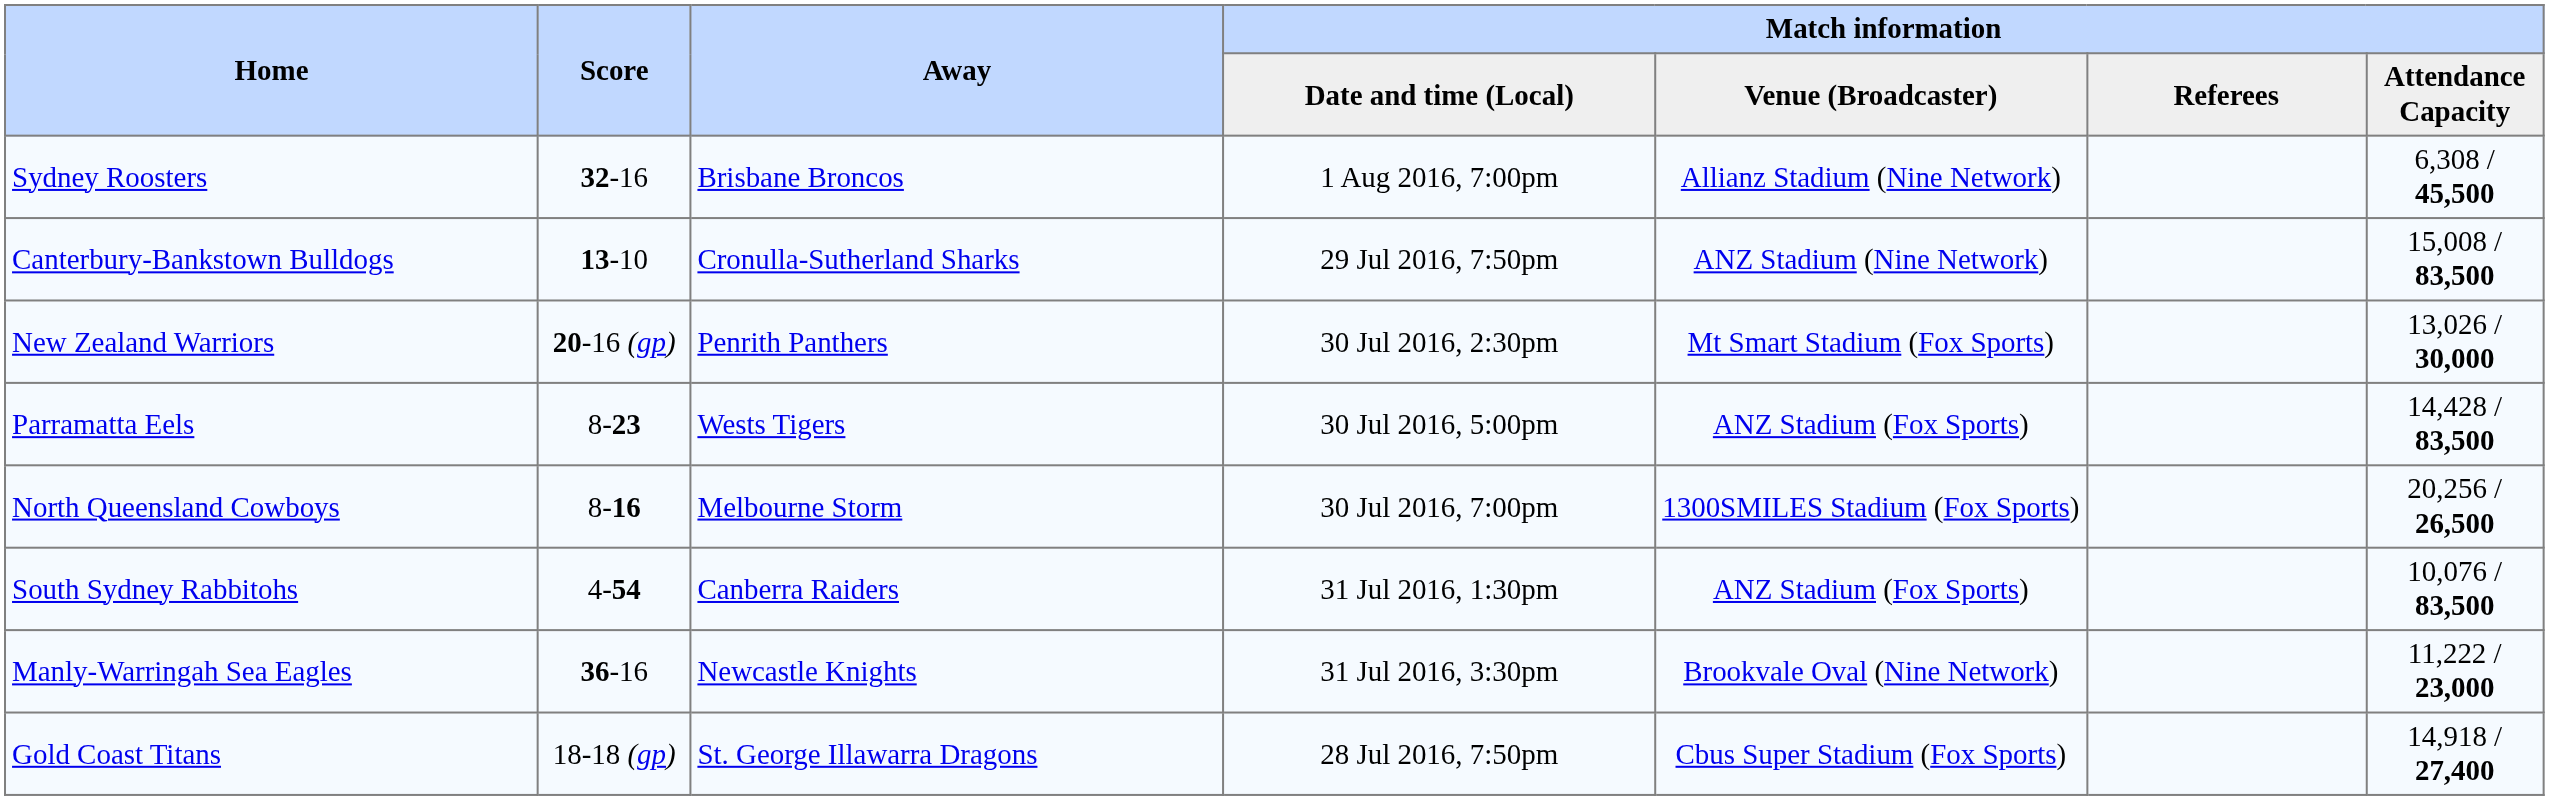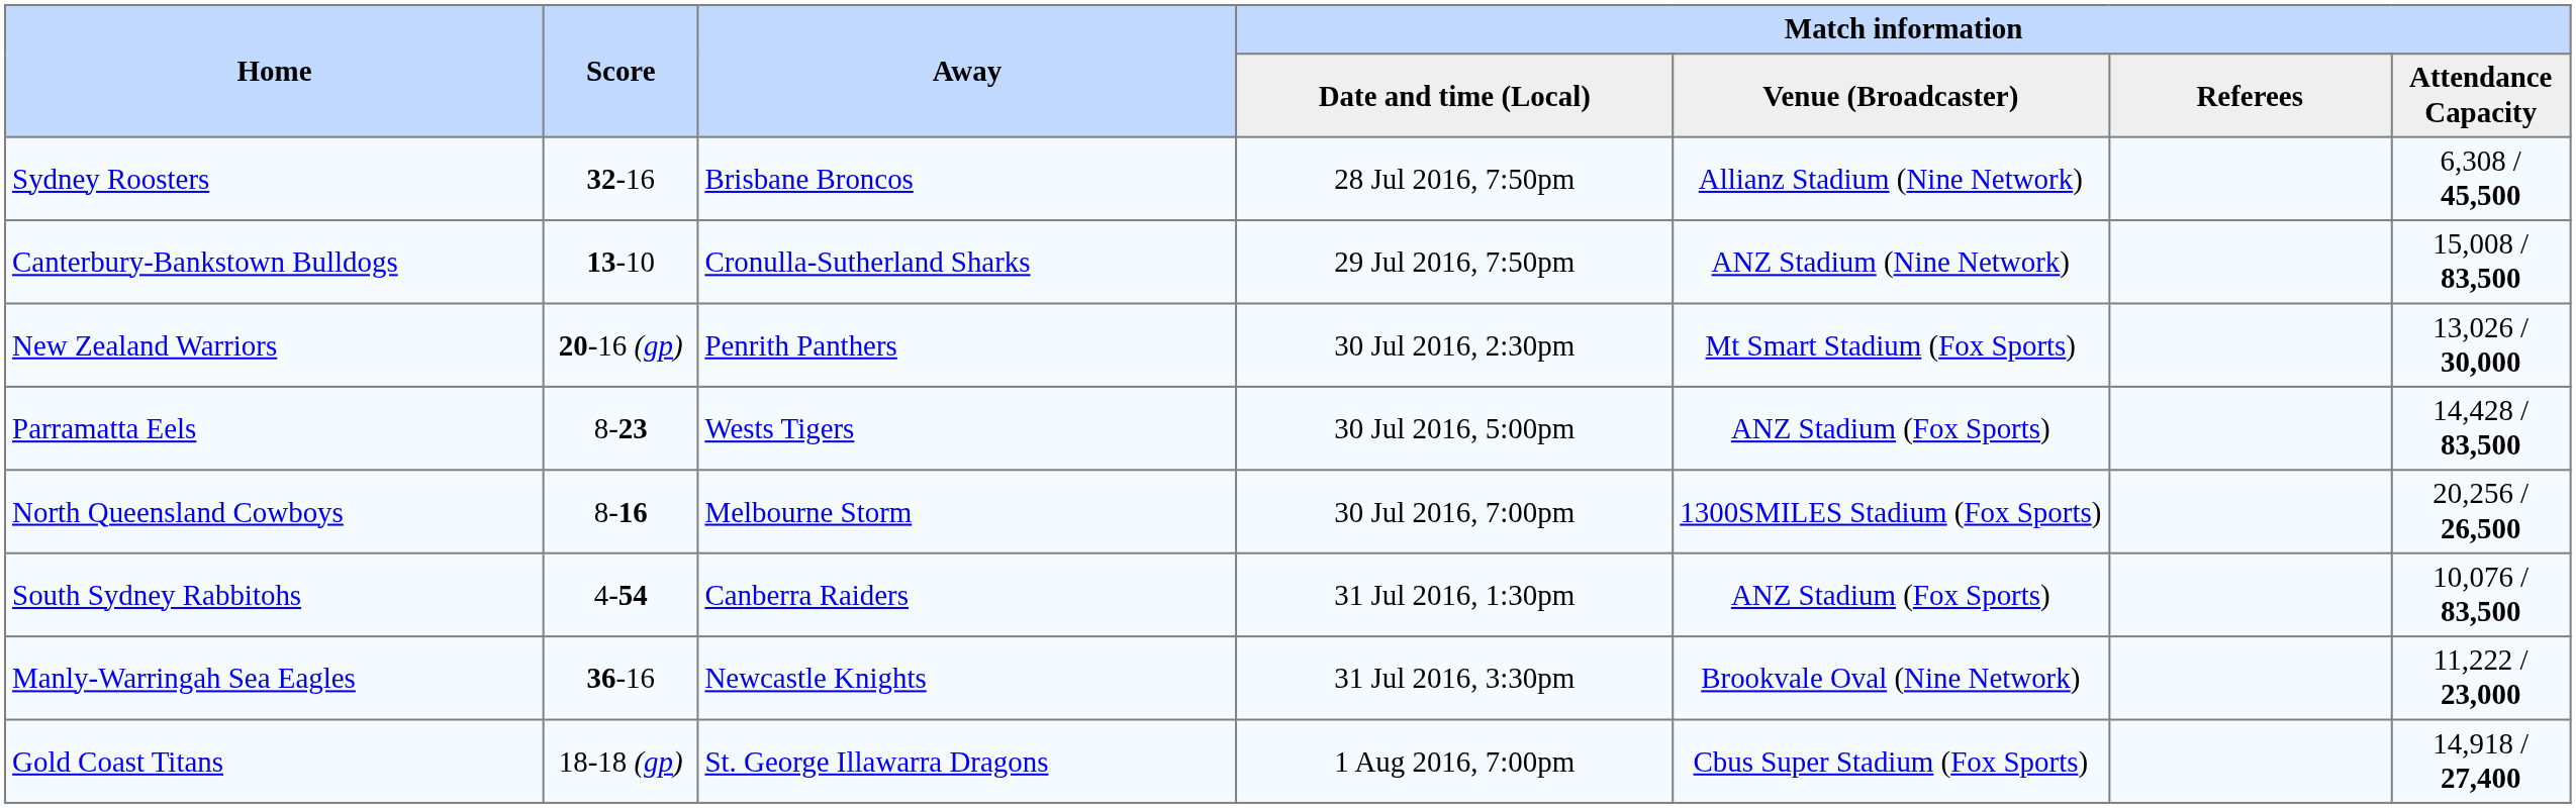Sydney Roosters | Match information / Date and time (Local): 1 Aug 2016, 7:00pm -> 28 Jul 2016, 7:50pm
Gold Coast Titans | Match information / Date and time (Local): 28 Jul 2016, 7:50pm -> 1 Aug 2016, 7:00pm
